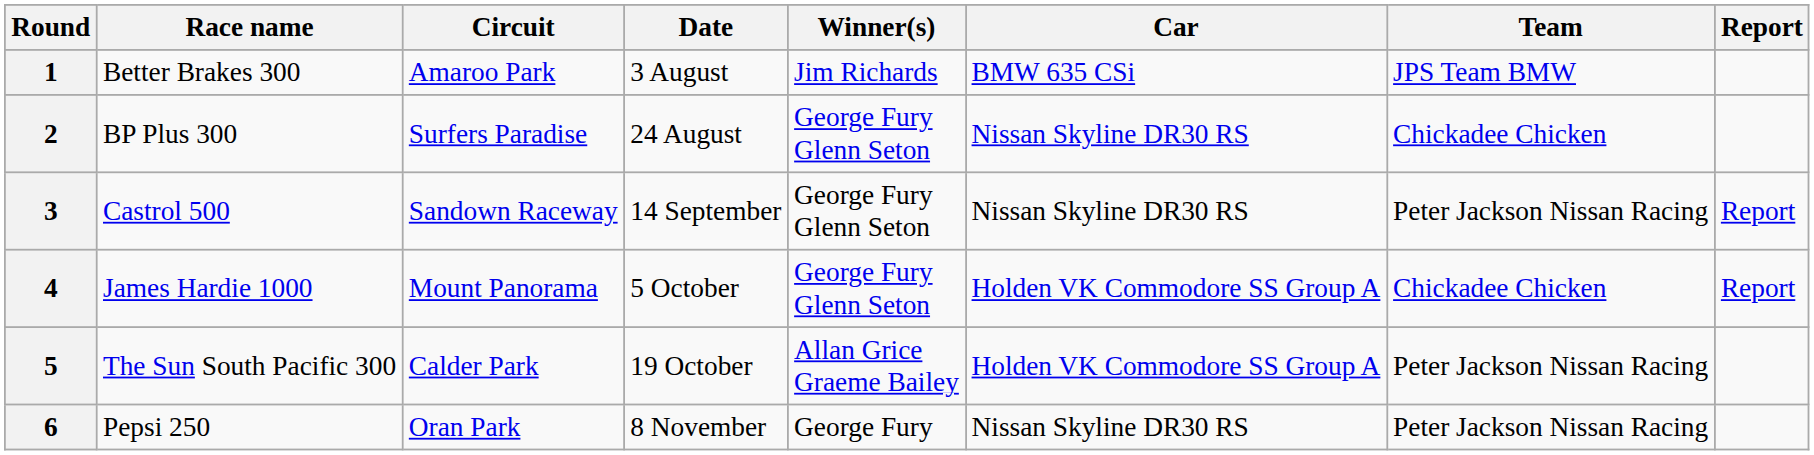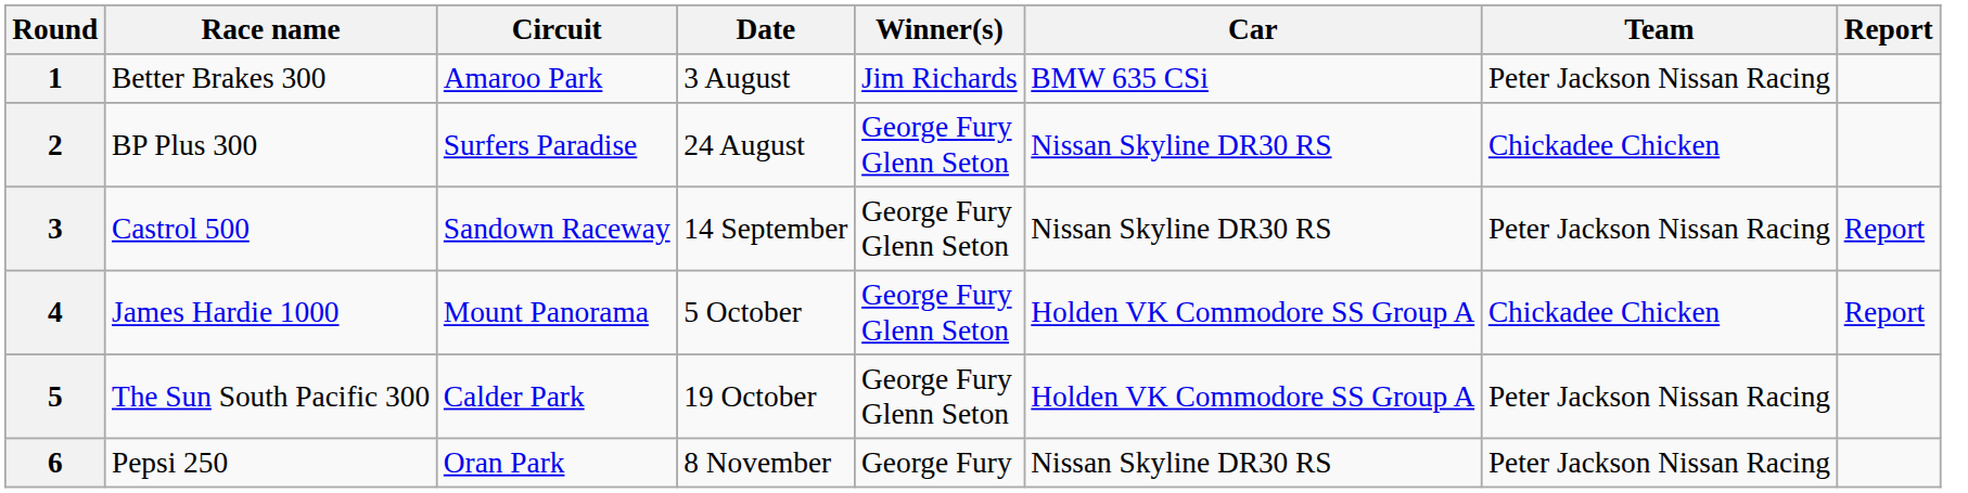1 | Team: JPS Team BMW -> Peter Jackson Nissan Racing
5 | Winner(s): Allan Grice Graeme Bailey -> George Fury Glenn Seton
